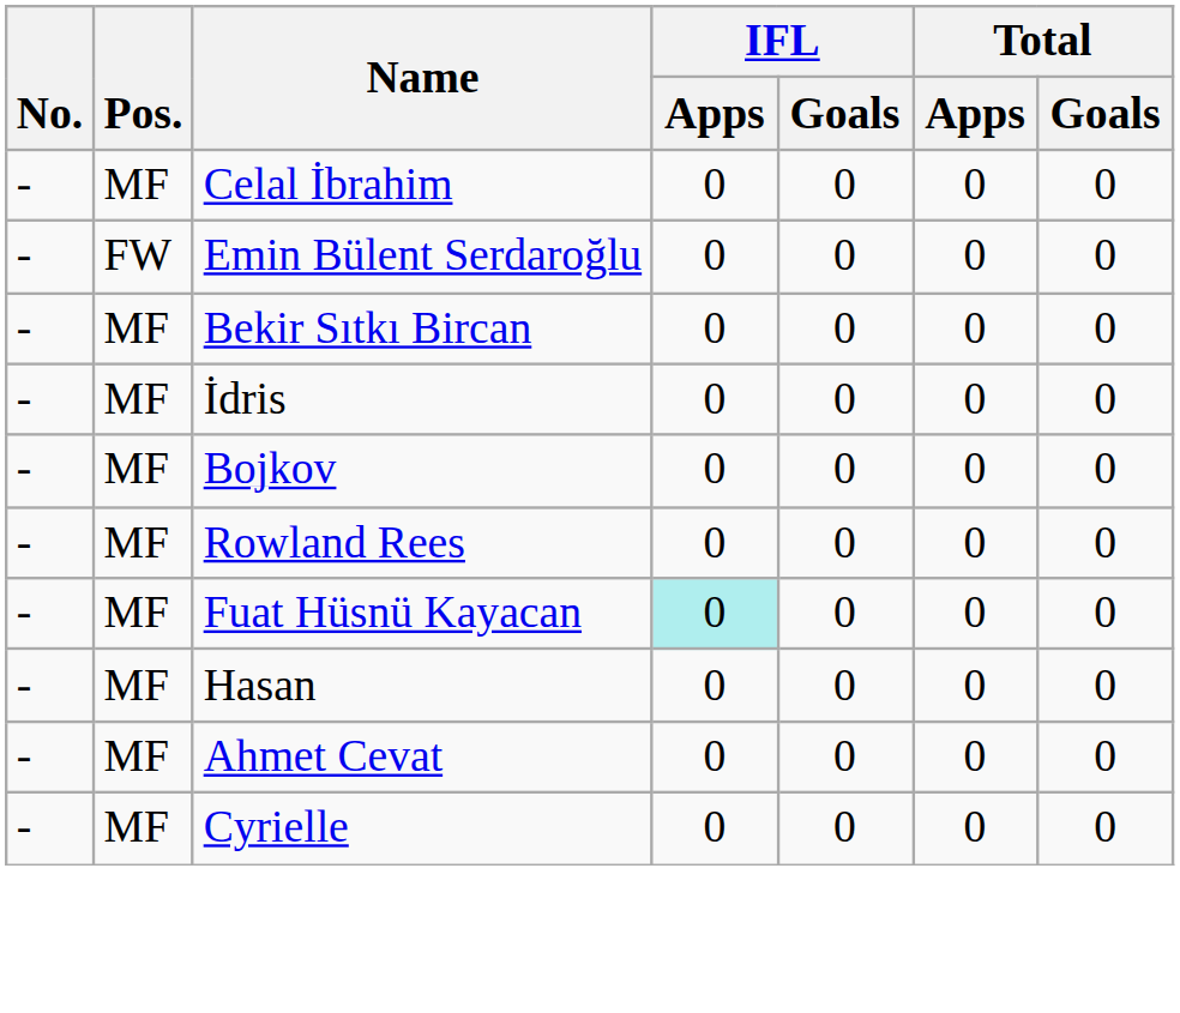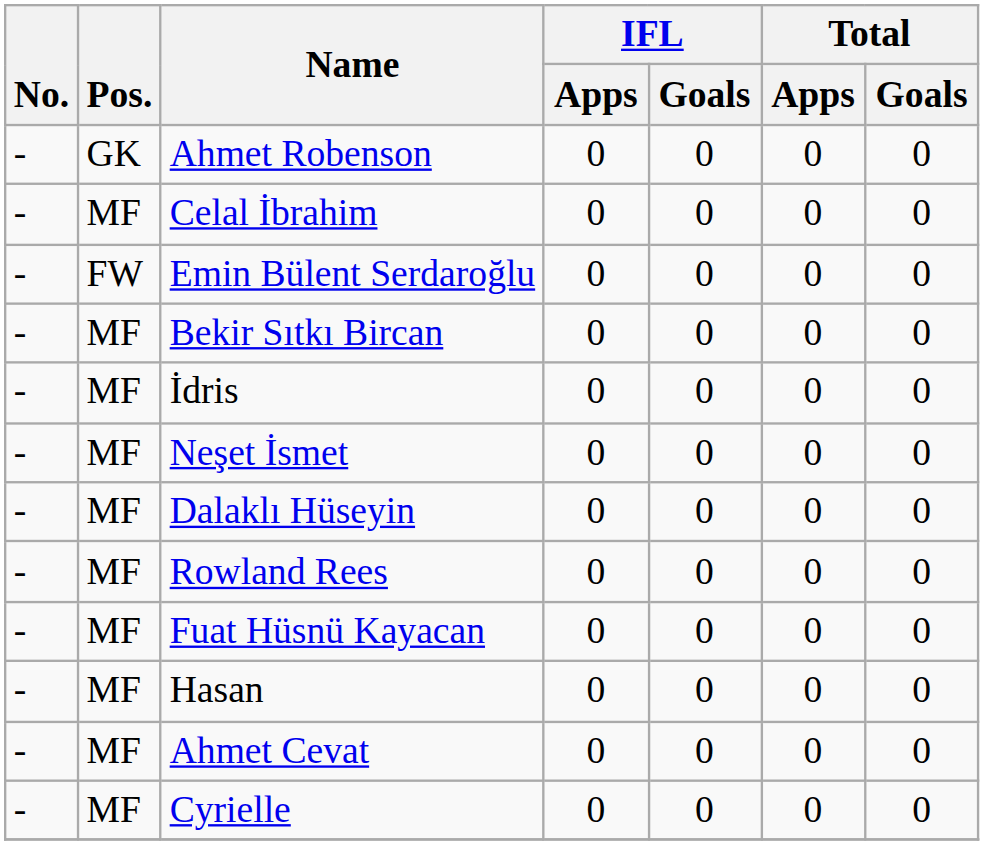+ row: - | GK | Ahmet Robenson | 0 | 0 | 0 | 0
+ row: - | MF | Neşet İsmet | 0 | 0 | 0 | 0
- row: - | MF | Bojkov | 0 | 0 | 0 | 0
+ row: - | MF | Dalaklı Hüseyin | 0 | 0 | 0 | 0
Fuat Hüsnü Kayacan | IFL / Apps: paleturquoise background -> no background
